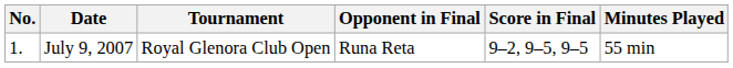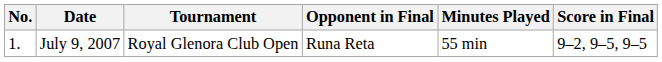columns swapped: Score in Final <-> Minutes Played
